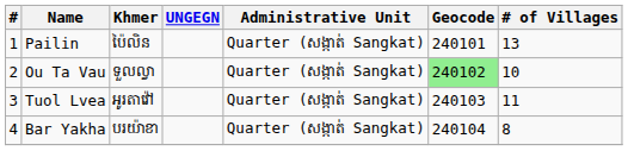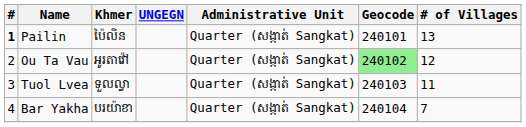Pailin | #: normal -> bold
Ou Ta Vau | Khmer: ទួលល្វា -> អូរតាវ៉ៅ
Ou Ta Vau | # of Villages: 10 -> 12
Tuol Lvea | Khmer: អូរតាវ៉ៅ -> ទួលល្វា
Bar Yakha | # of Villages: 8 -> 7
